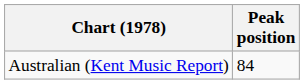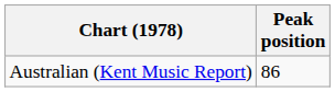Australian (Kent Music Report) | Peak position: 84 -> 86
